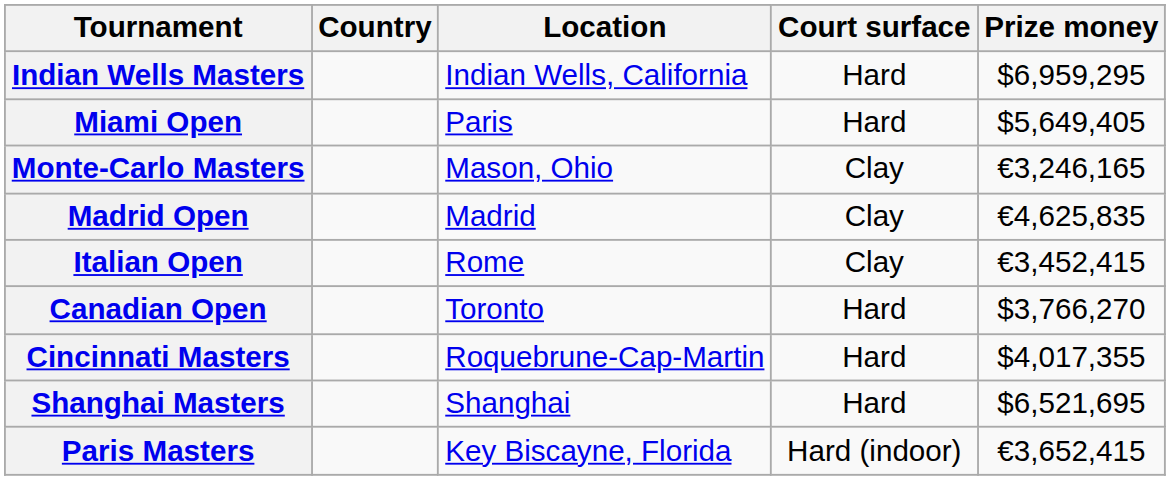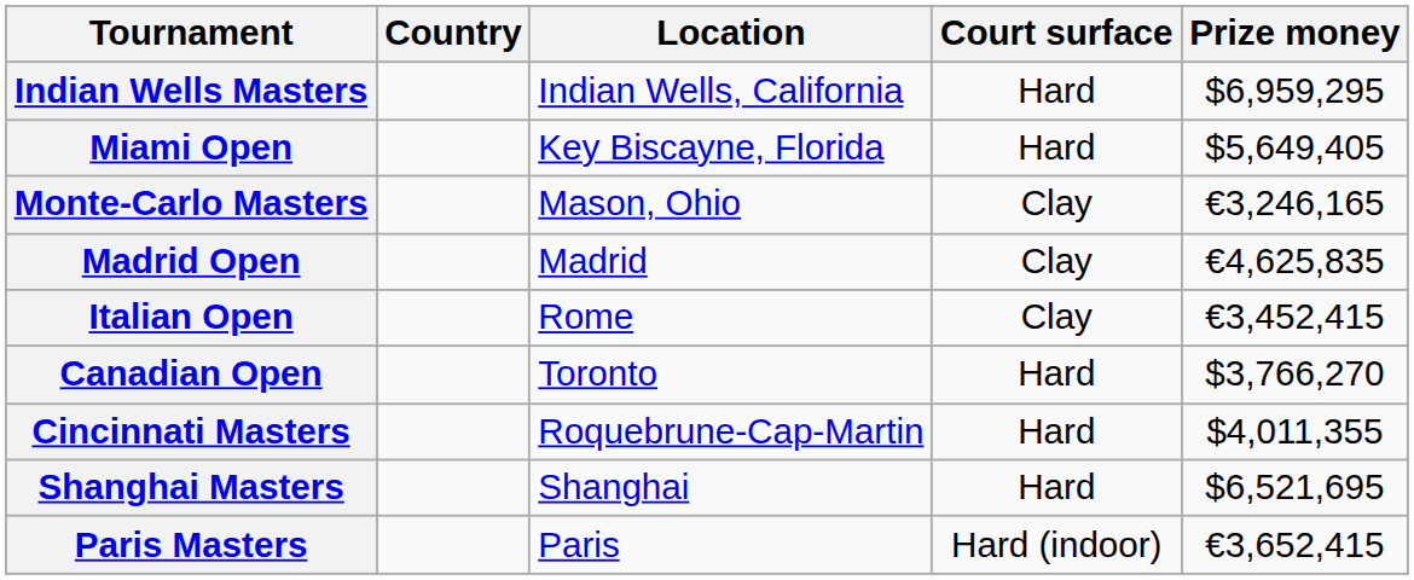Miami Open | Location: Paris -> Key Biscayne, Florida
Cincinnati Masters | Prize money: $4,017,355 -> $4,011,355
Paris Masters | Location: Key Biscayne, Florida -> Paris
